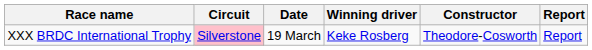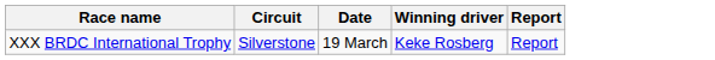- column: Constructor | Theodore-Cosworth
XXX BRDC International Trophy | Circuit: pink background -> no background
